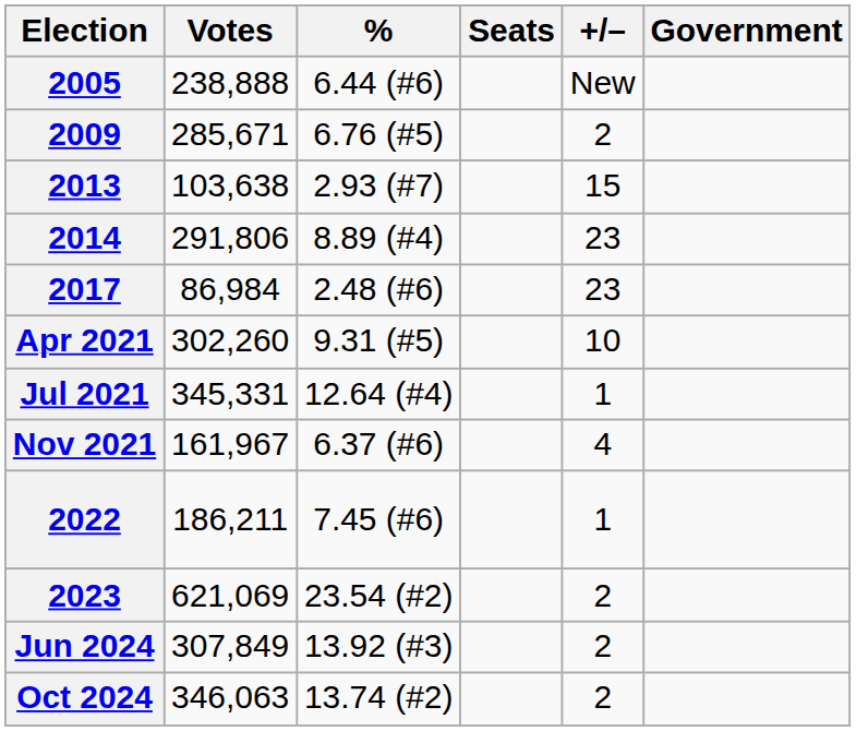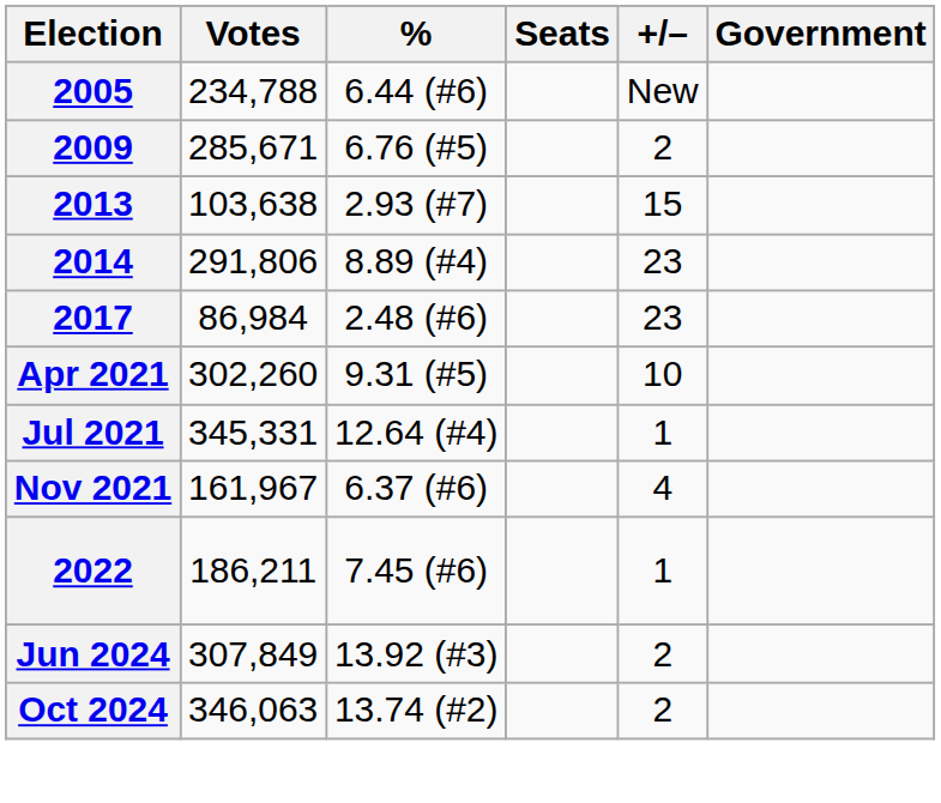2005 | Votes: 238,888 -> 234,788
- row: 2023 | 621,069 | 23.54 (#2) | 2
